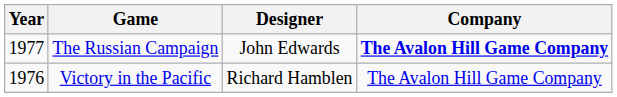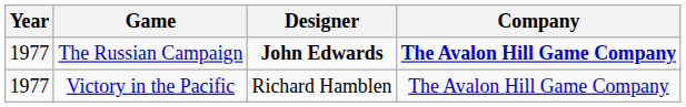The Russian Campaign | Designer: normal -> bold
Victory in the Pacific | Year: 1976 -> 1977
